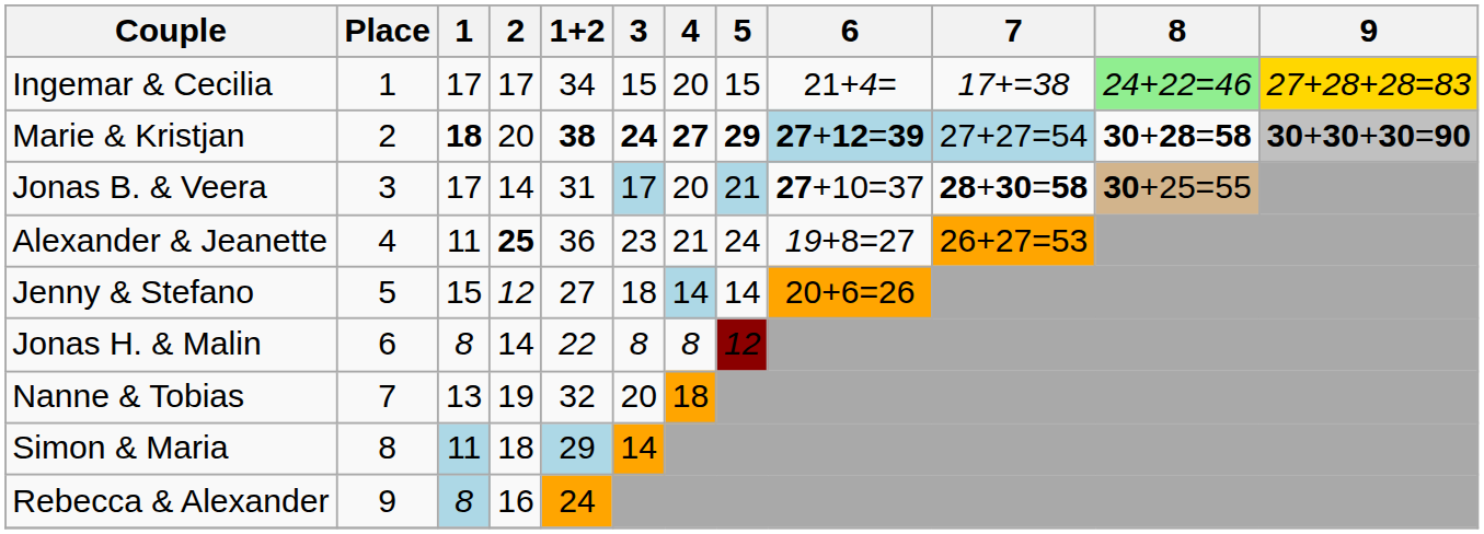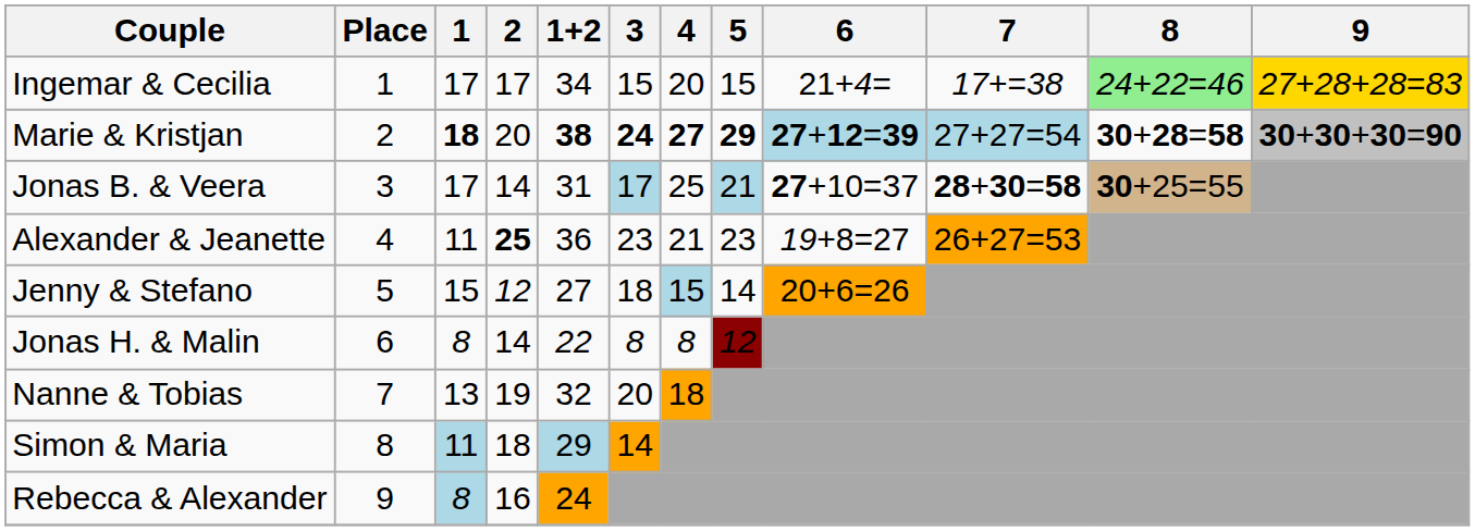Jonas B. & Veera | 4: 20 -> 25
Alexander & Jeanette | 5: 24 -> 23
Jenny & Stefano | 4: 14 -> 15
